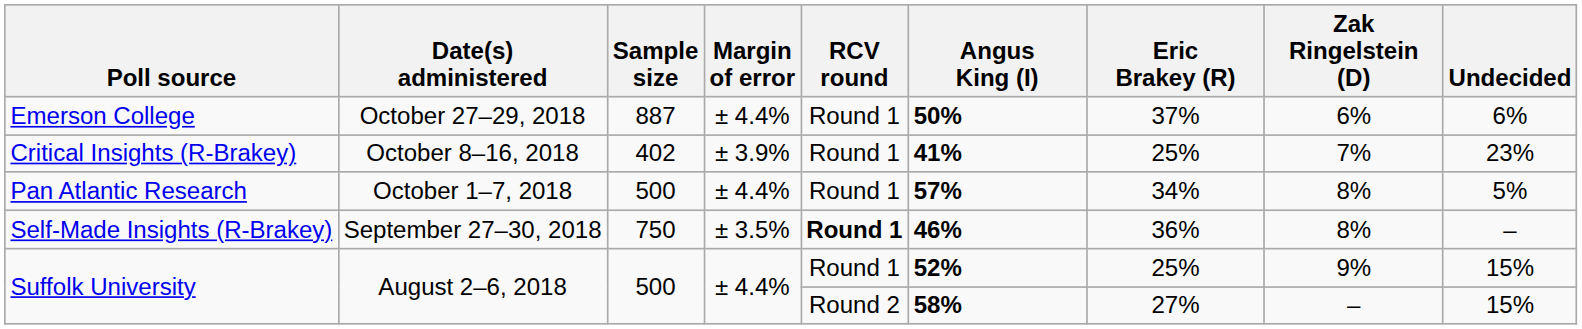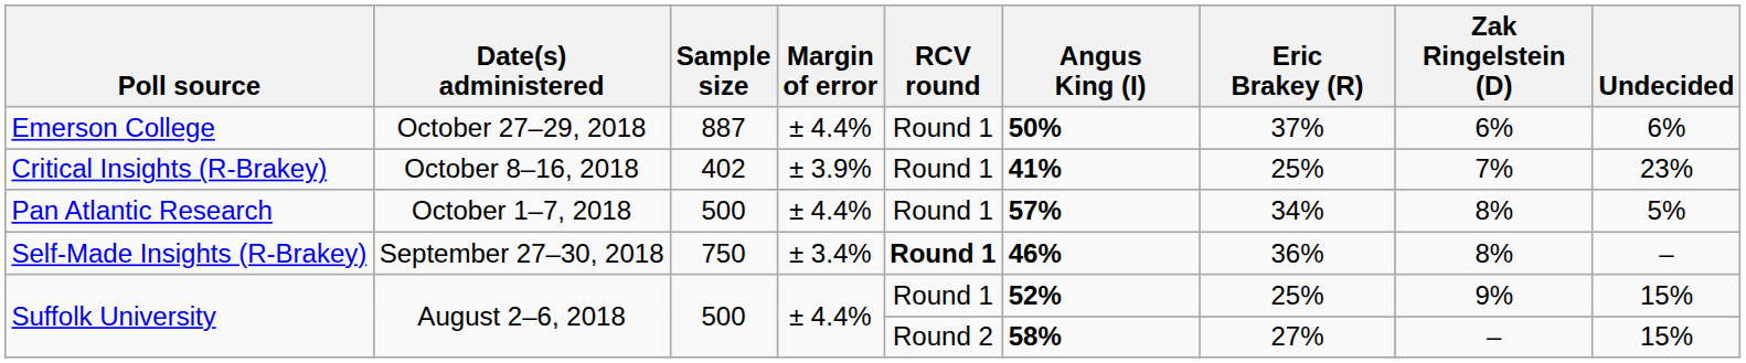Self-Made Insights (R-Brakey) | Margin of error: ± 3.5% -> ± 3.4%
